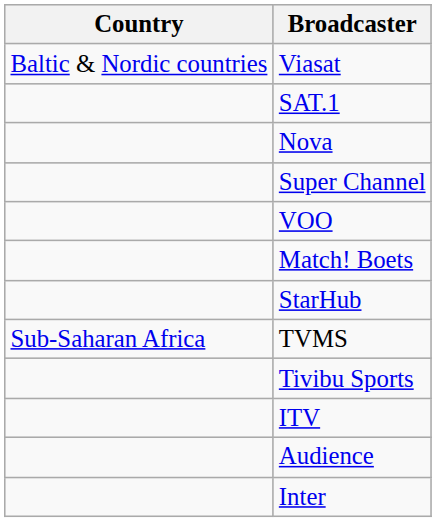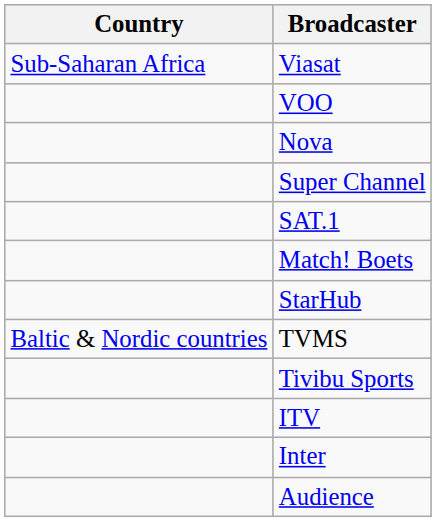Viasat | Country: Baltic & Nordic countries -> Sub-Saharan Africa
rows swapped: VOO <-> SAT.1
TVMS | Country: Sub-Saharan Africa -> Baltic & Nordic countries
rows swapped: Audience <-> Inter
